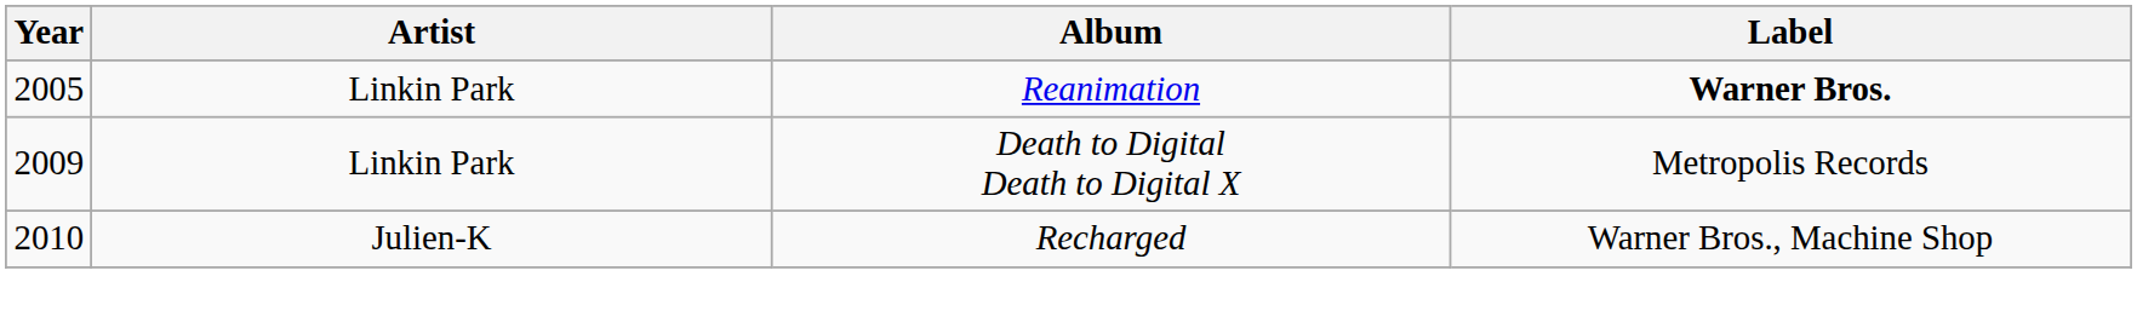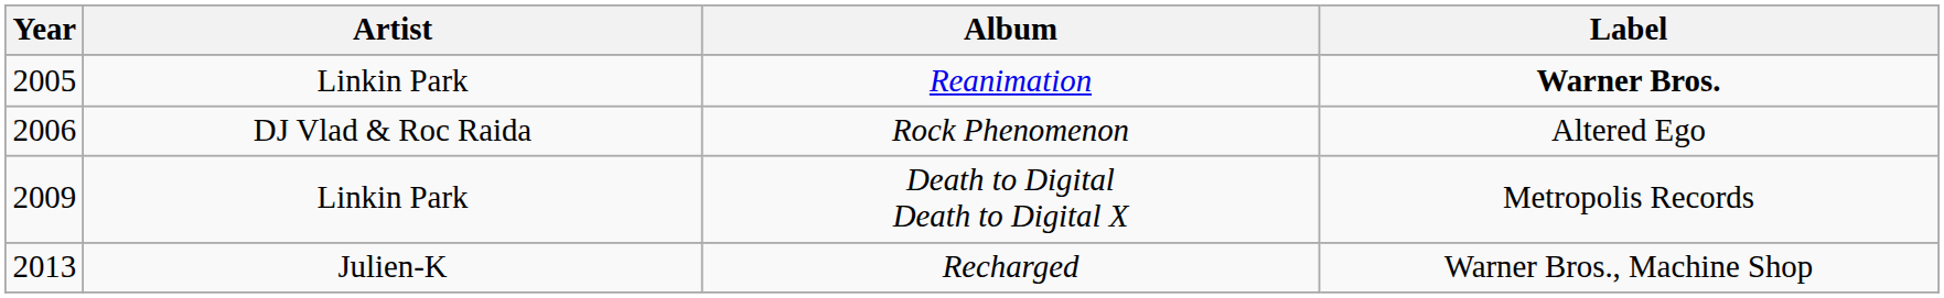+ row: 2006 | DJ Vlad & Roc Raida | Rock Phenomenon | Altered Ego
Recharged | Year: 2010 -> 2013
